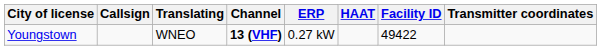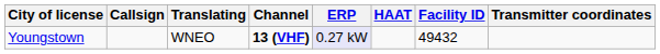Youngstown | ERP: no background -> lavender background
Youngstown | Facility ID: 49422 -> 49432
